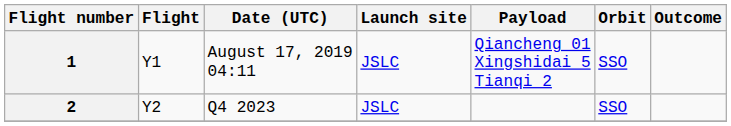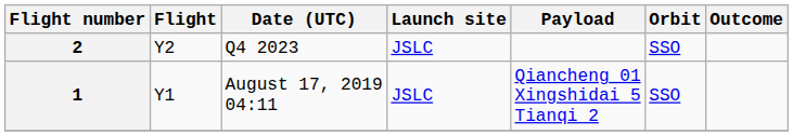rows swapped: 1 <-> 2
